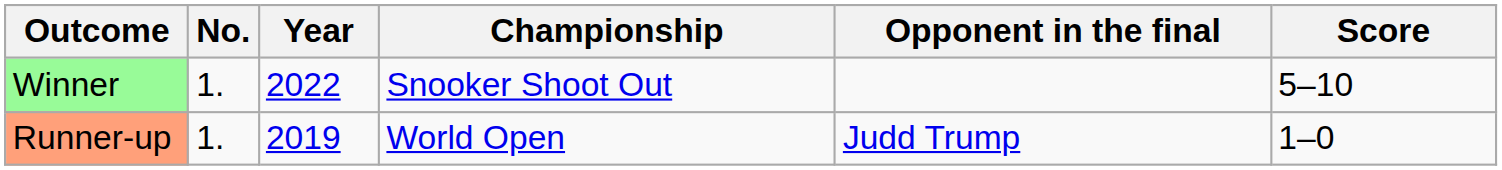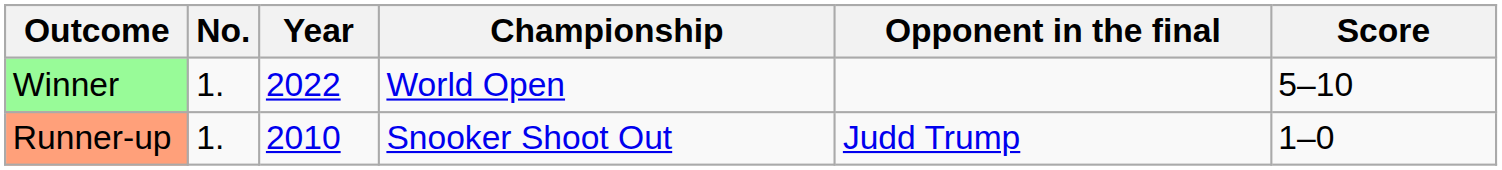Winner | Championship: Snooker Shoot Out -> World Open
Runner-up | Year: 2019 -> 2010
Runner-up | Championship: World Open -> Snooker Shoot Out
